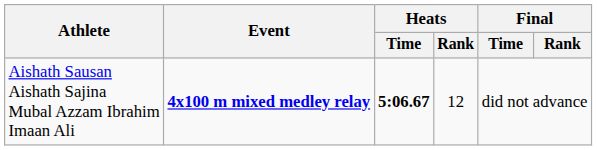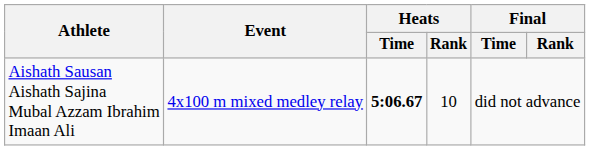Aishath Sausan Aishath Sajina Mubal Azzam Ibrahim Imaan Ali | Event: bold -> normal
Aishath Sausan Aishath Sajina Mubal Azzam Ibrahim Imaan Ali | Heats / Rank: 12 -> 10
